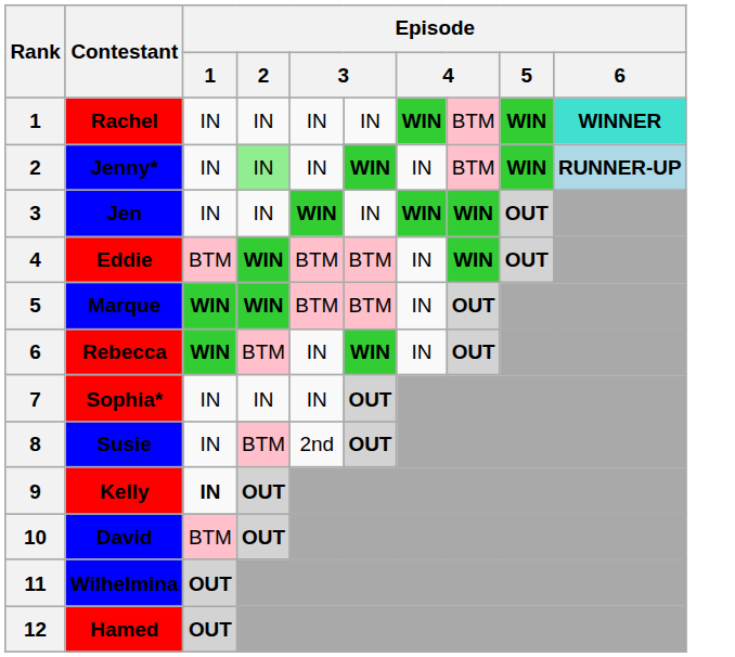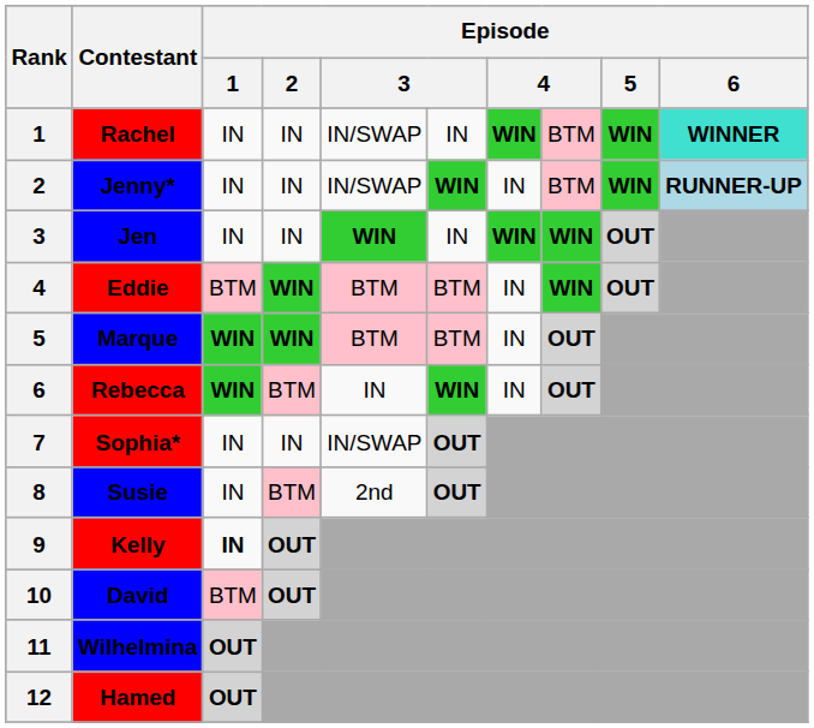Rachel | column 5: IN -> IN/SWAP
Jenny* | Episode / 2: lightgreen background -> no background
Jenny* | column 5: IN -> IN/SWAP
Sophia* | column 5: IN -> IN/SWAP
